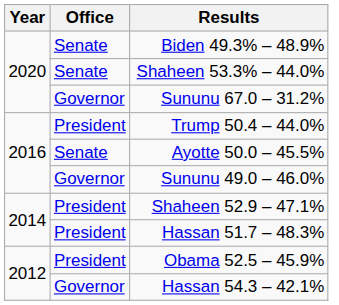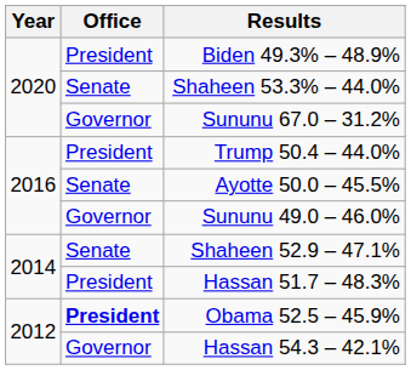Biden 49.3% – 48.9% | Office: Senate -> President
Shaheen 52.9 – 47.1% | Office: President -> Senate
Obama 52.5 – 45.9% | Office: normal -> bold
